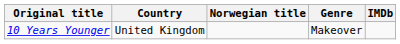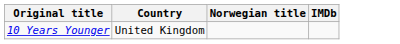- column: Genre | Makeover
